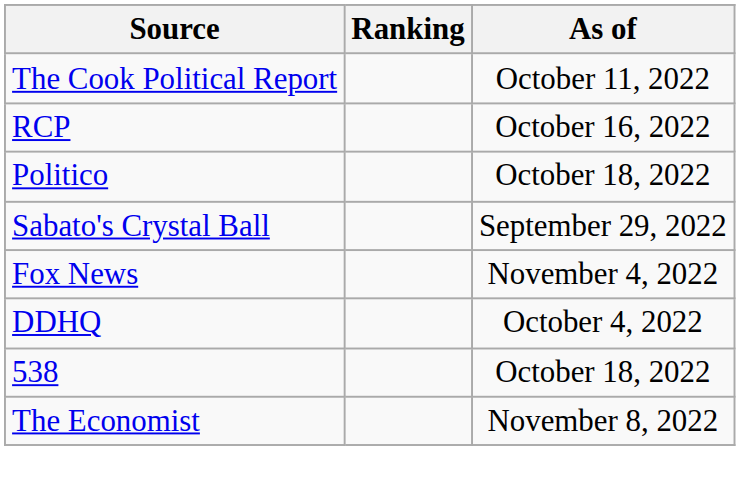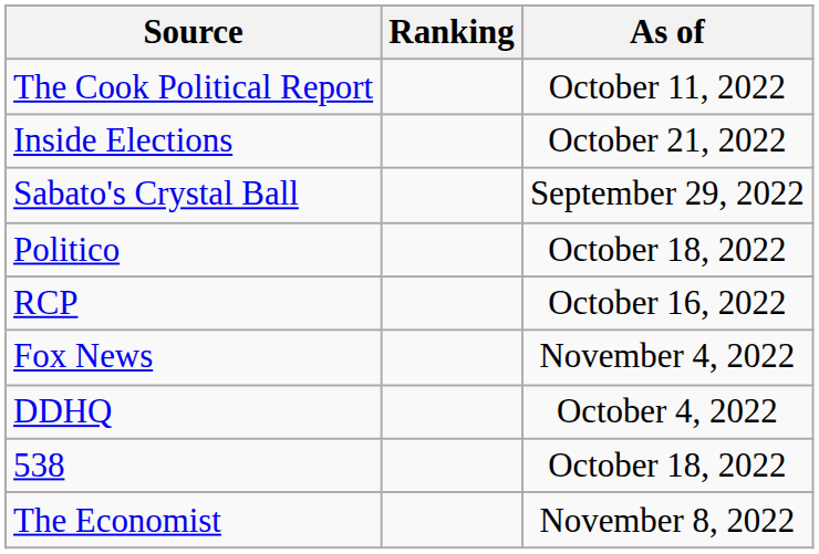+ row: Inside Elections | October 21, 2022
rows swapped: Sabato's Crystal Ball <-> RCP
